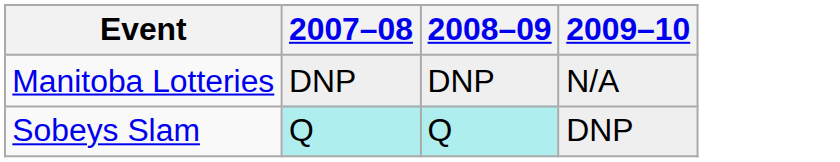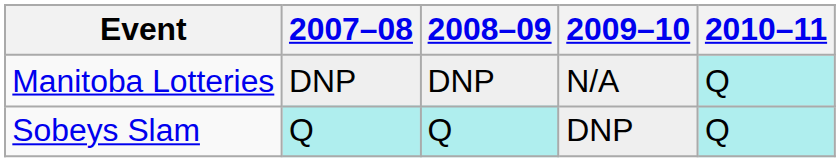+ column: 2010–11 | Q | Q
